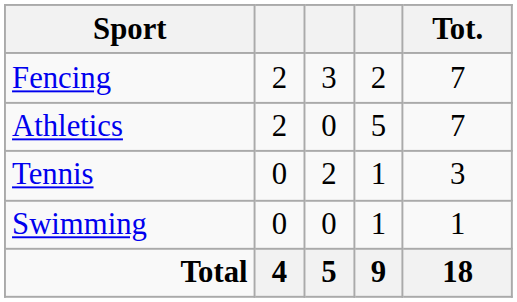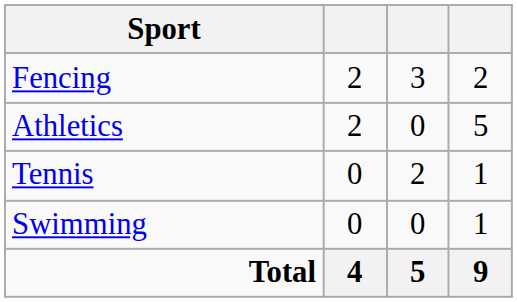- column: Tot. | 7 | 7 | 3 | 1 | 18
